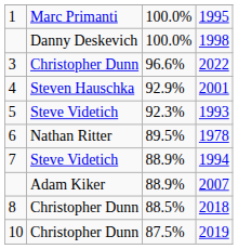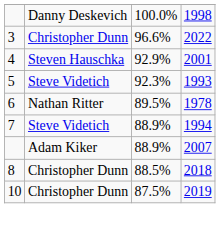- row: 1 | Marc Primanti | 100.0% | 1995
